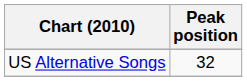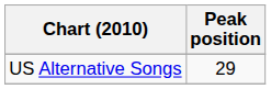US Alternative Songs | Peak position: 32 -> 29
